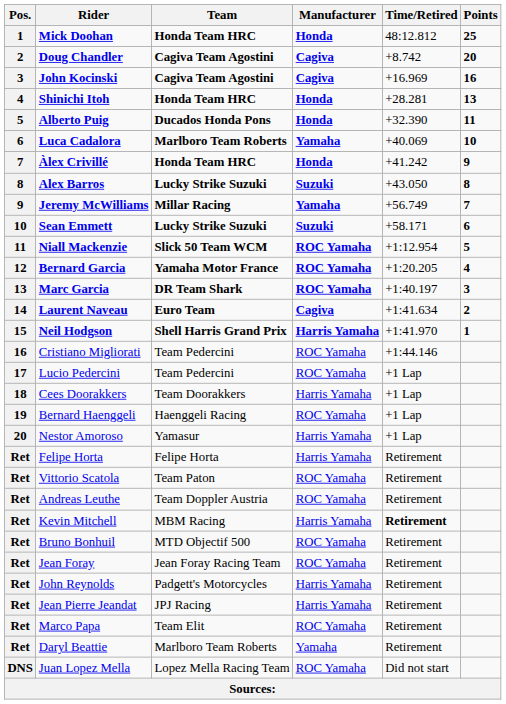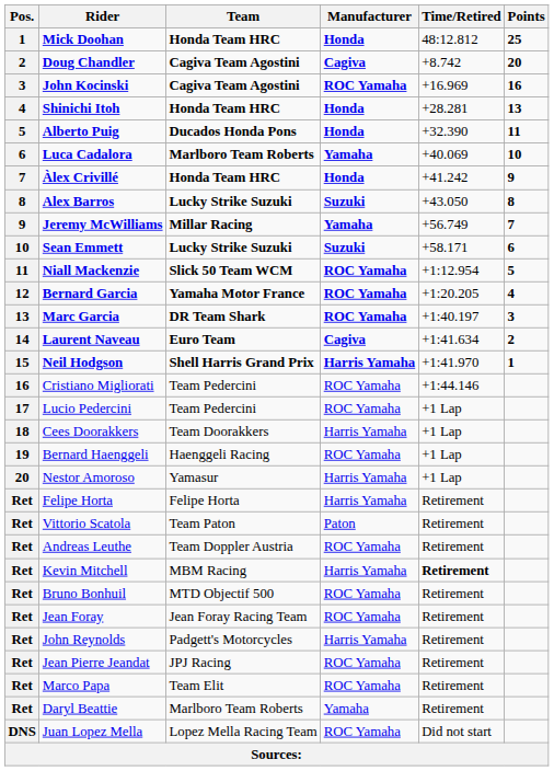John Kocinski | Manufacturer: Cagiva -> ROC Yamaha
Vittorio Scatola | Manufacturer: ROC Yamaha -> Paton
Jean Pierre Jeandat | Manufacturer: Harris Yamaha -> ROC Yamaha
